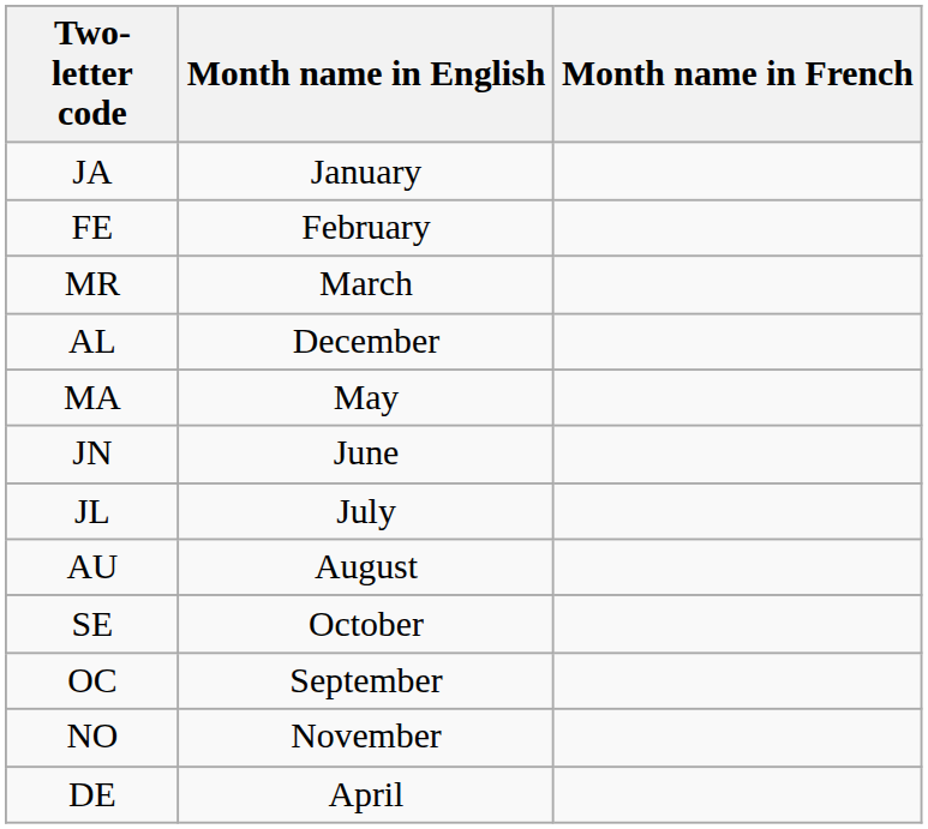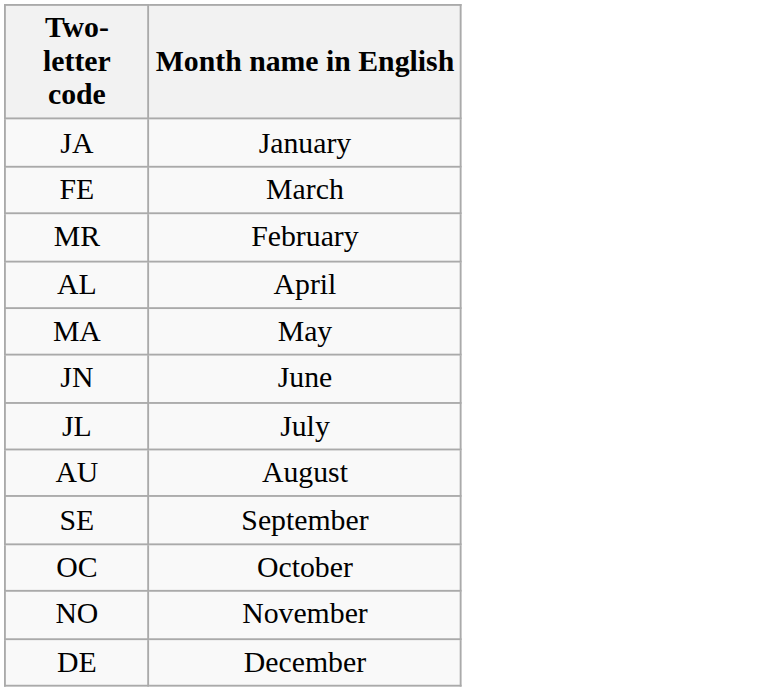- column: Month name in French
FE | Month name in English: February -> March
MR | Month name in English: March -> February
AL | Month name in English: December -> April
SE | Month name in English: October -> September
OC | Month name in English: September -> October
DE | Month name in English: April -> December
